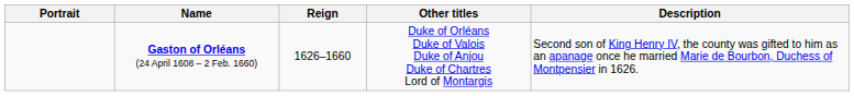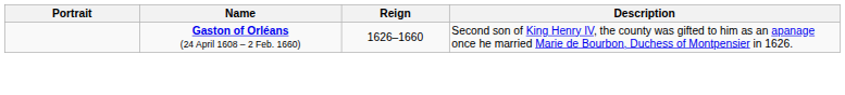- column: Other titles | Duke of Orléans Duke of Valois Duke of Anjou Duke of Chartres Lord of Montargis
